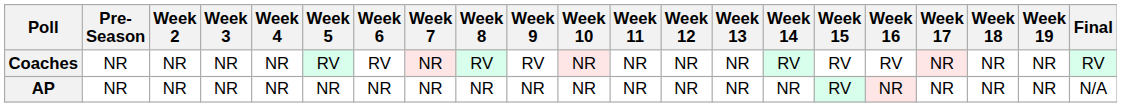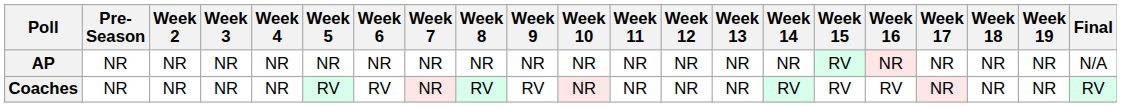rows swapped: AP <-> Coaches
